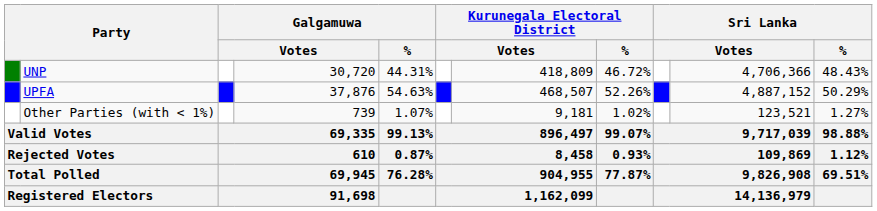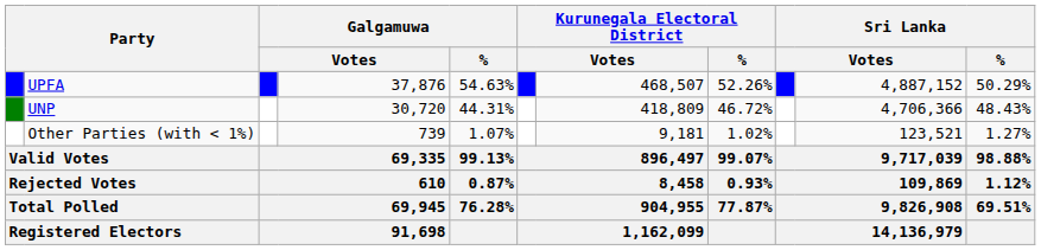rows swapped: UPFA <-> UNP
